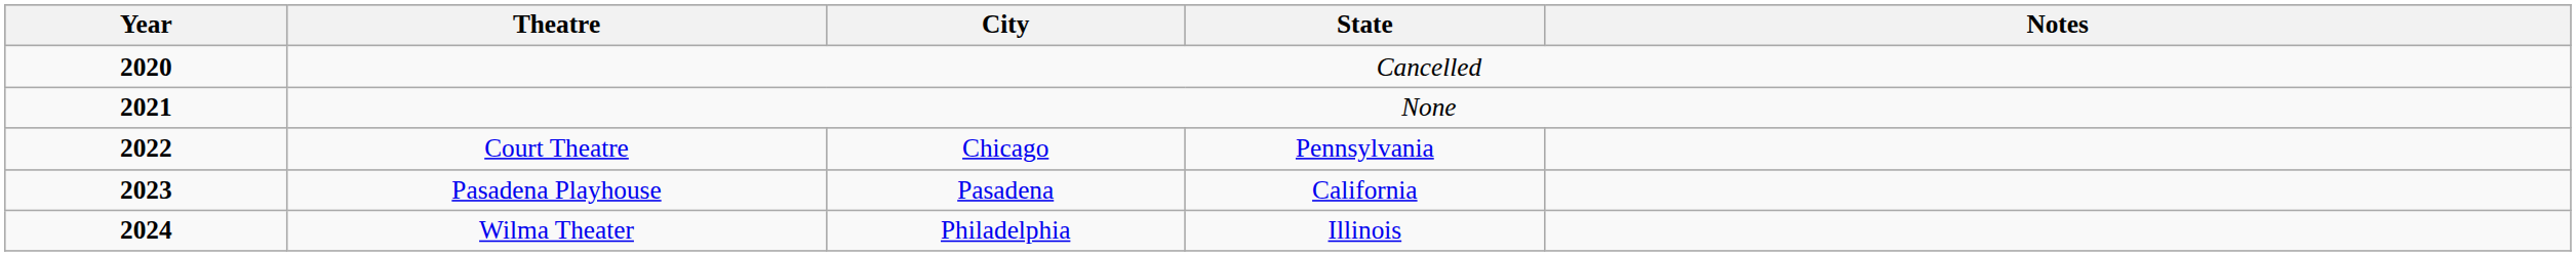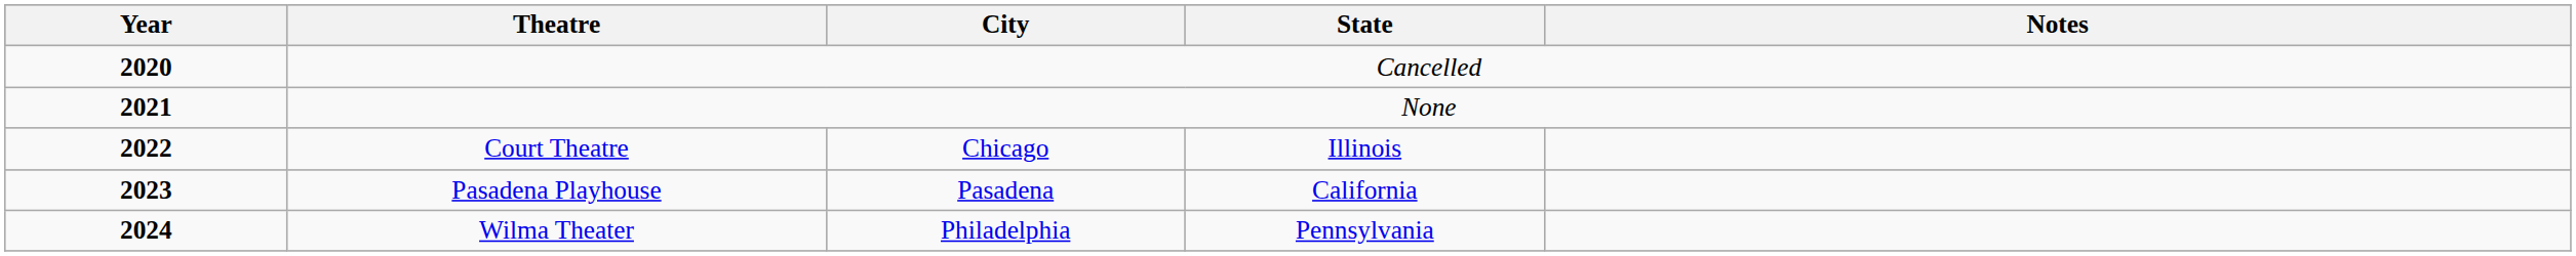Court Theatre | State: Pennsylvania -> Illinois
Wilma Theater | State: Illinois -> Pennsylvania
